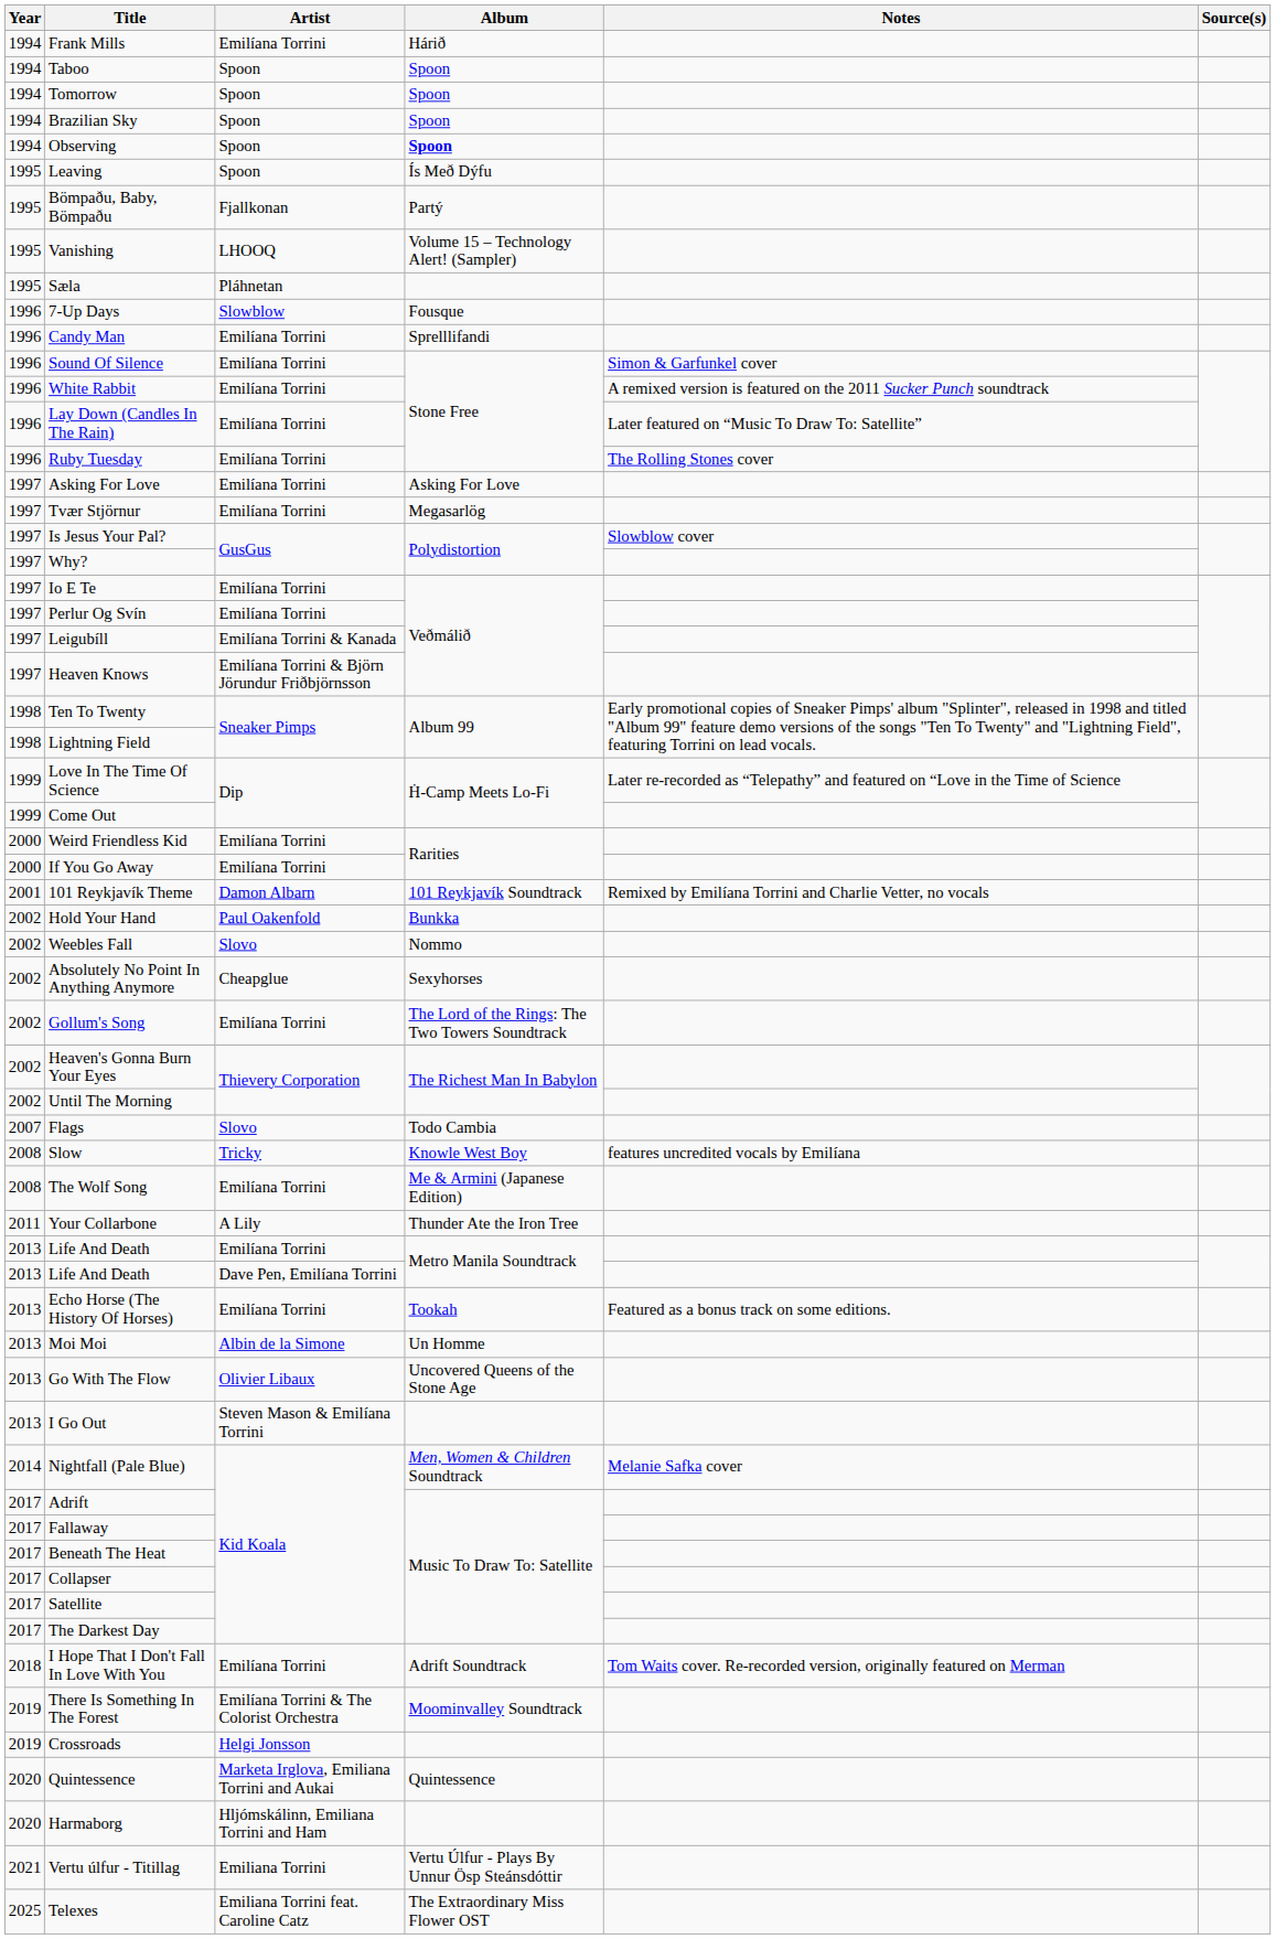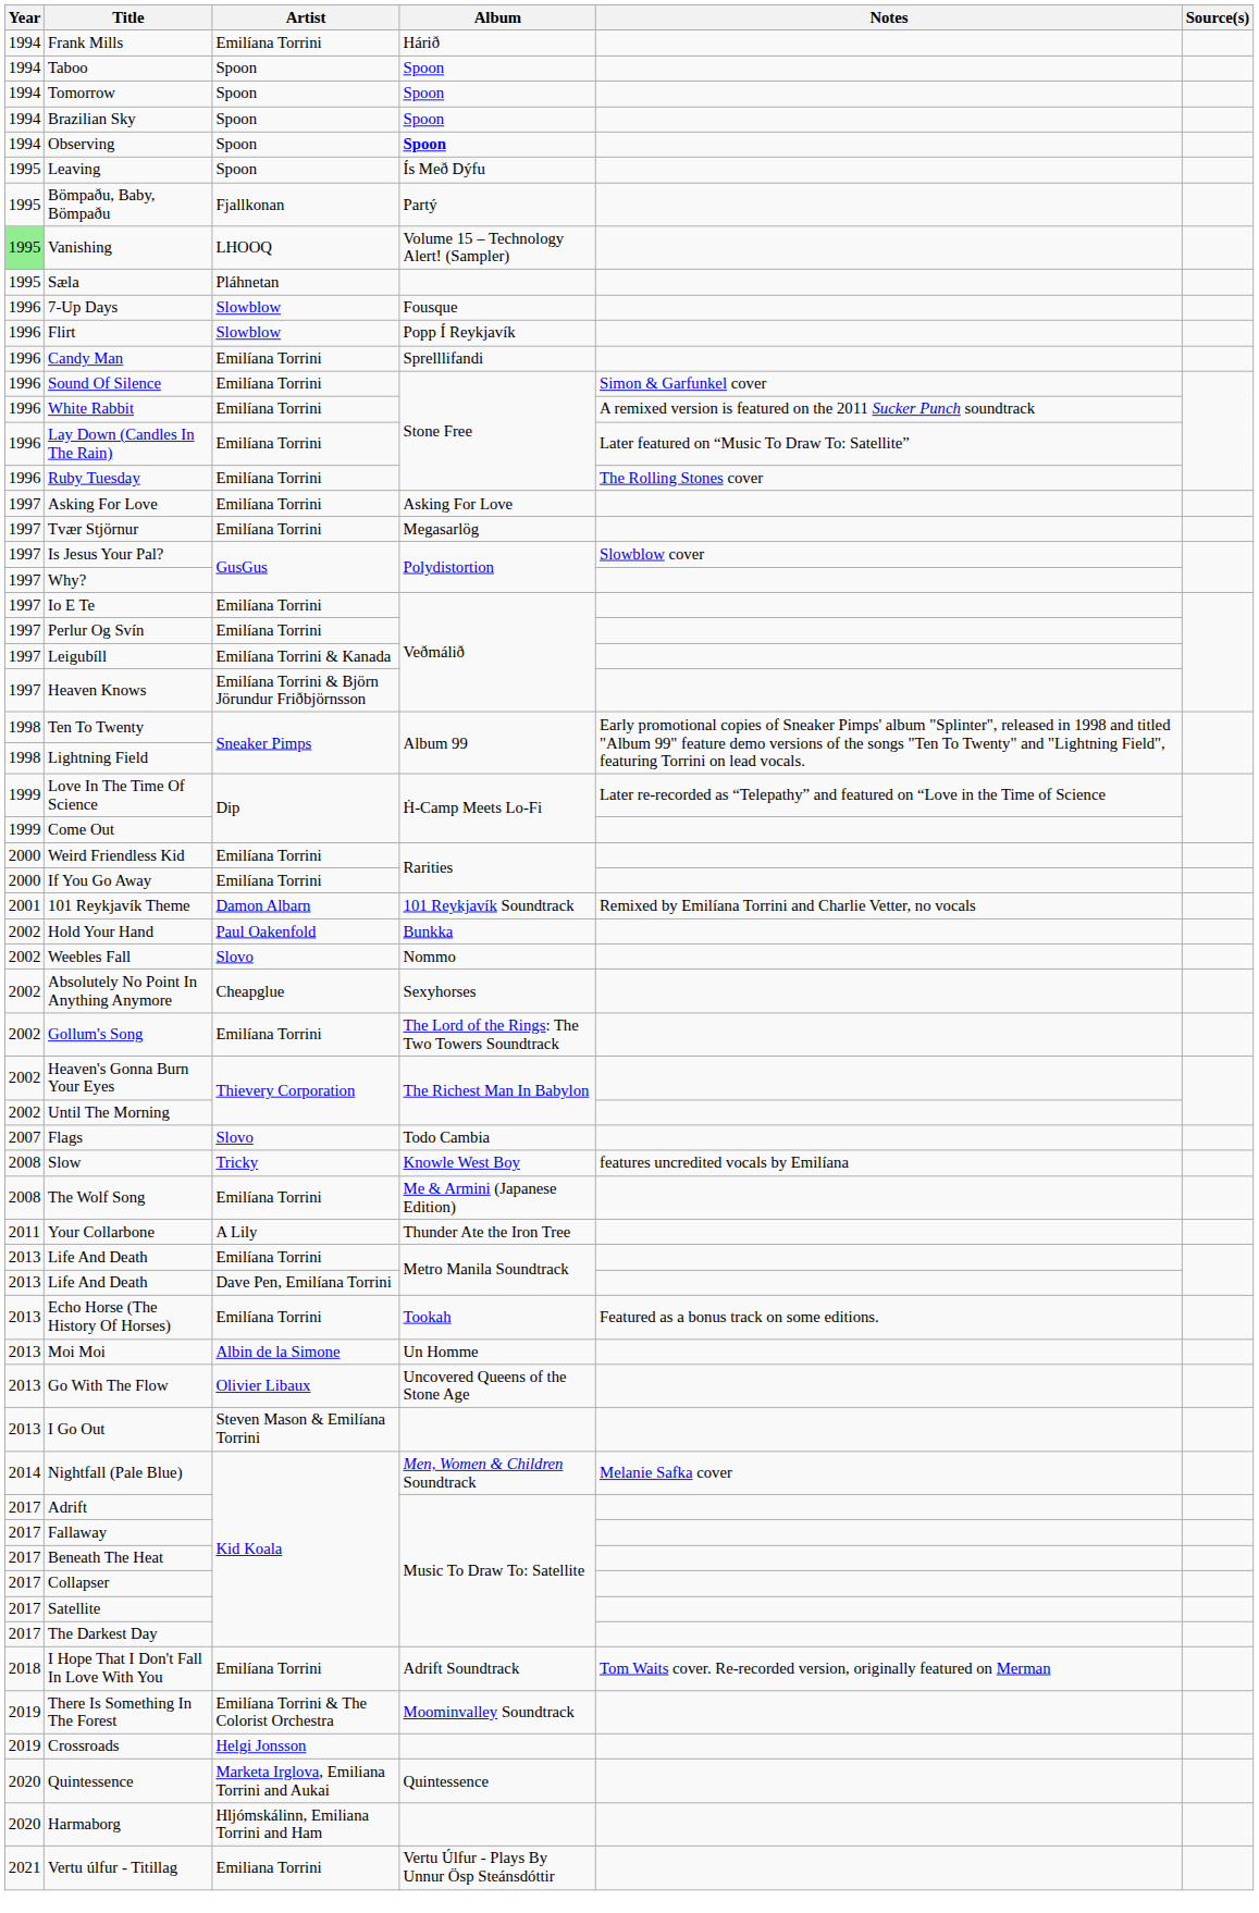Vanishing | Year: no background -> lightgreen background
+ row: 1996 | Flirt | Slowblow | Popp Í Reykjavík
- row: 2025 | Telexes | Emiliana Torrini feat. Caroline Catz | The Extraordinary Miss Flower OST
